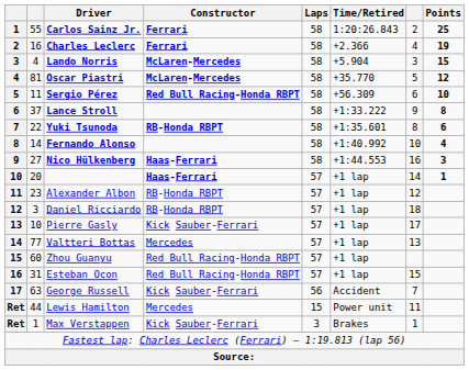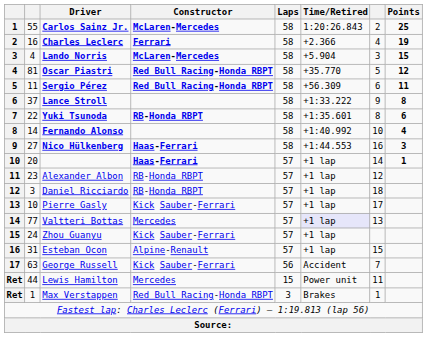Carlos Sainz Jr. | Constructor: Ferrari -> McLaren-Mercedes
Oscar Piastri | Constructor: McLaren-Mercedes -> Red Bull Racing-Honda RBPT
Sergio Pérez | Points: 10 -> 11
Valtteri Bottas | Time/Retired: no background -> lavender background
Zhou Guanyu | column 2: 60 -> 24
Zhou Guanyu | Constructor: Red Bull Racing-Honda RBPT -> Kick Sauber-Ferrari
Esteban Ocon | Constructor: Red Bull Racing-Honda RBPT -> Alpine-Renault
Max Verstappen | Constructor: Kick Sauber-Ferrari -> Red Bull Racing-Honda RBPT
